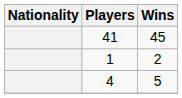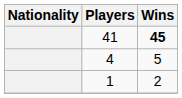41 | Wins: normal -> bold
rows swapped: 4 <-> 1
